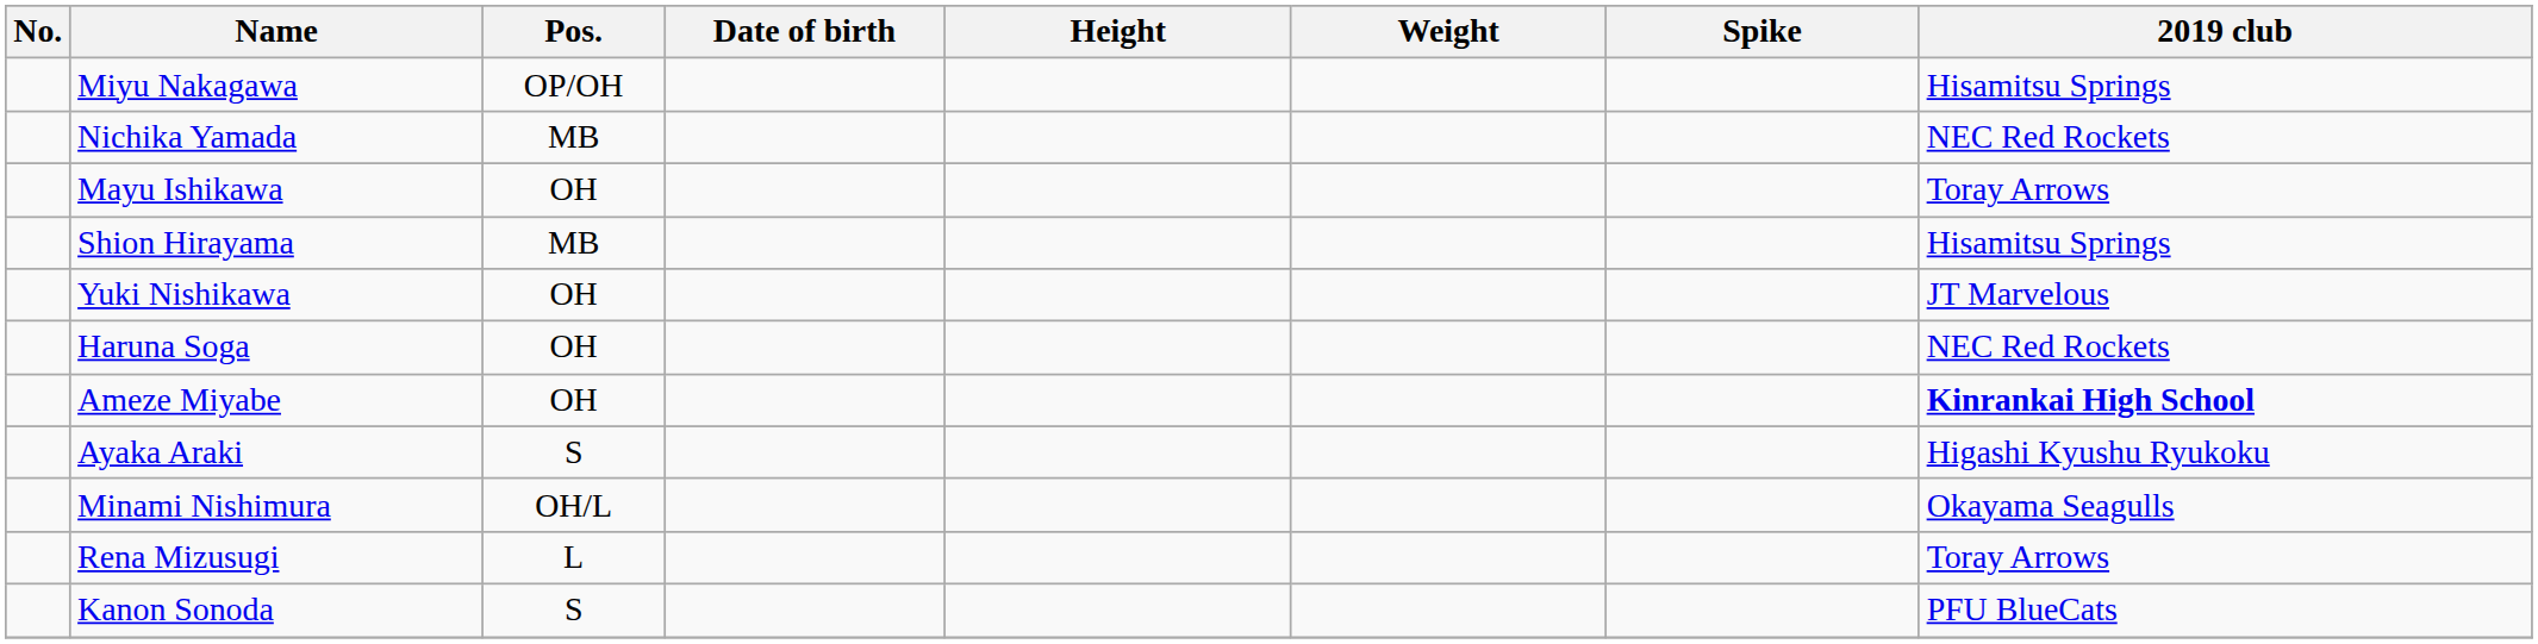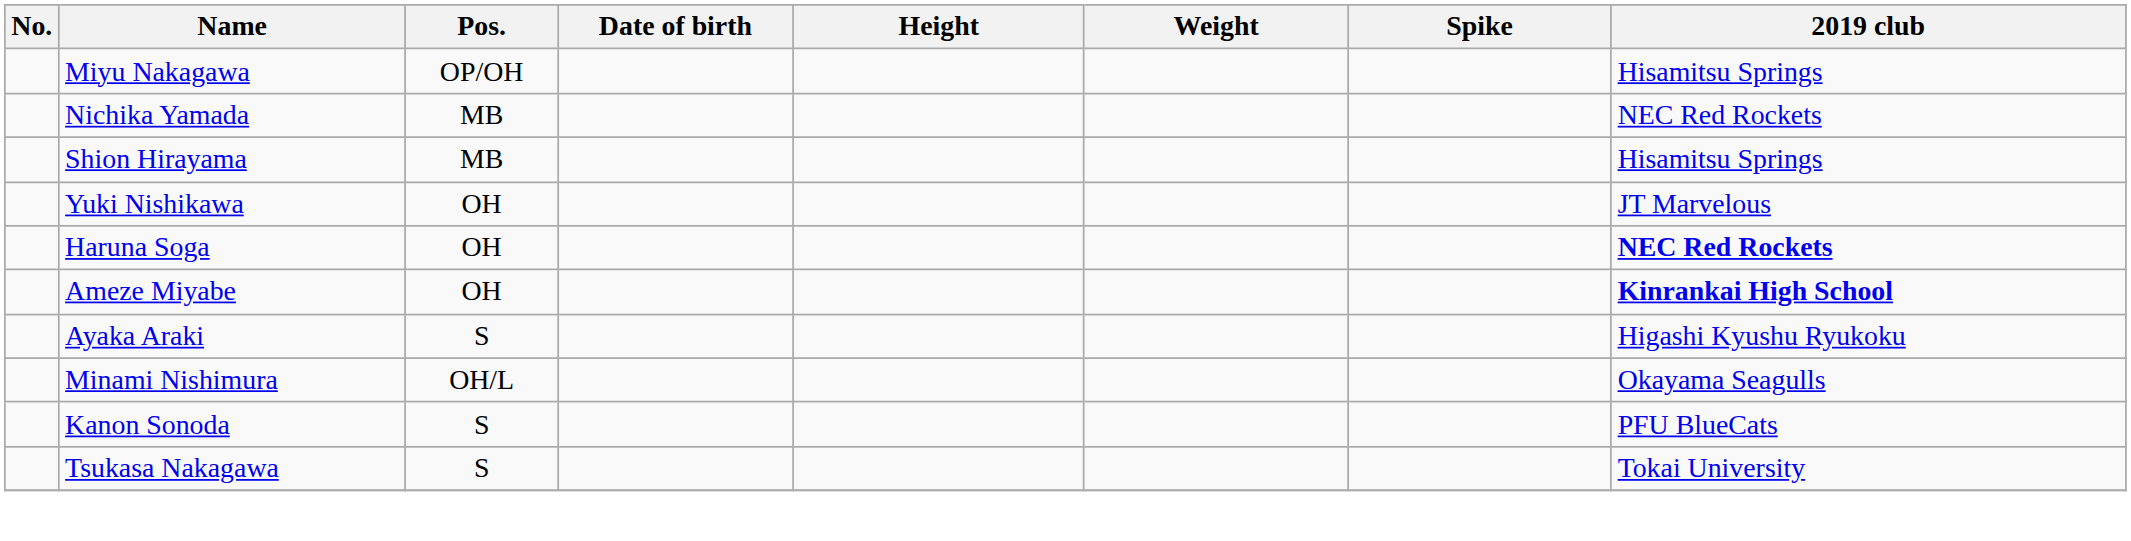- row: Mayu Ishikawa | OH | Toray Arrows
Haruna Soga | 2019 club: normal -> bold
- row: Rena Mizusugi | L | Toray Arrows
+ row: Tsukasa Nakagawa | S | Tokai University
